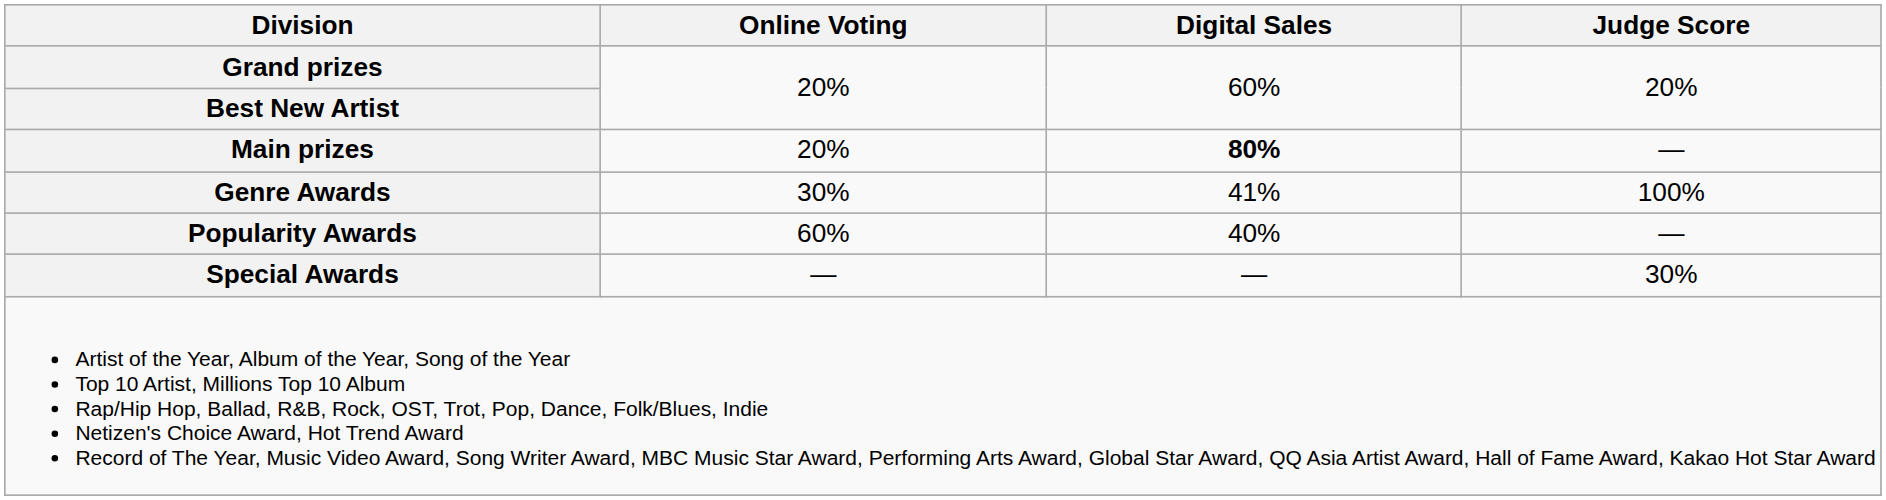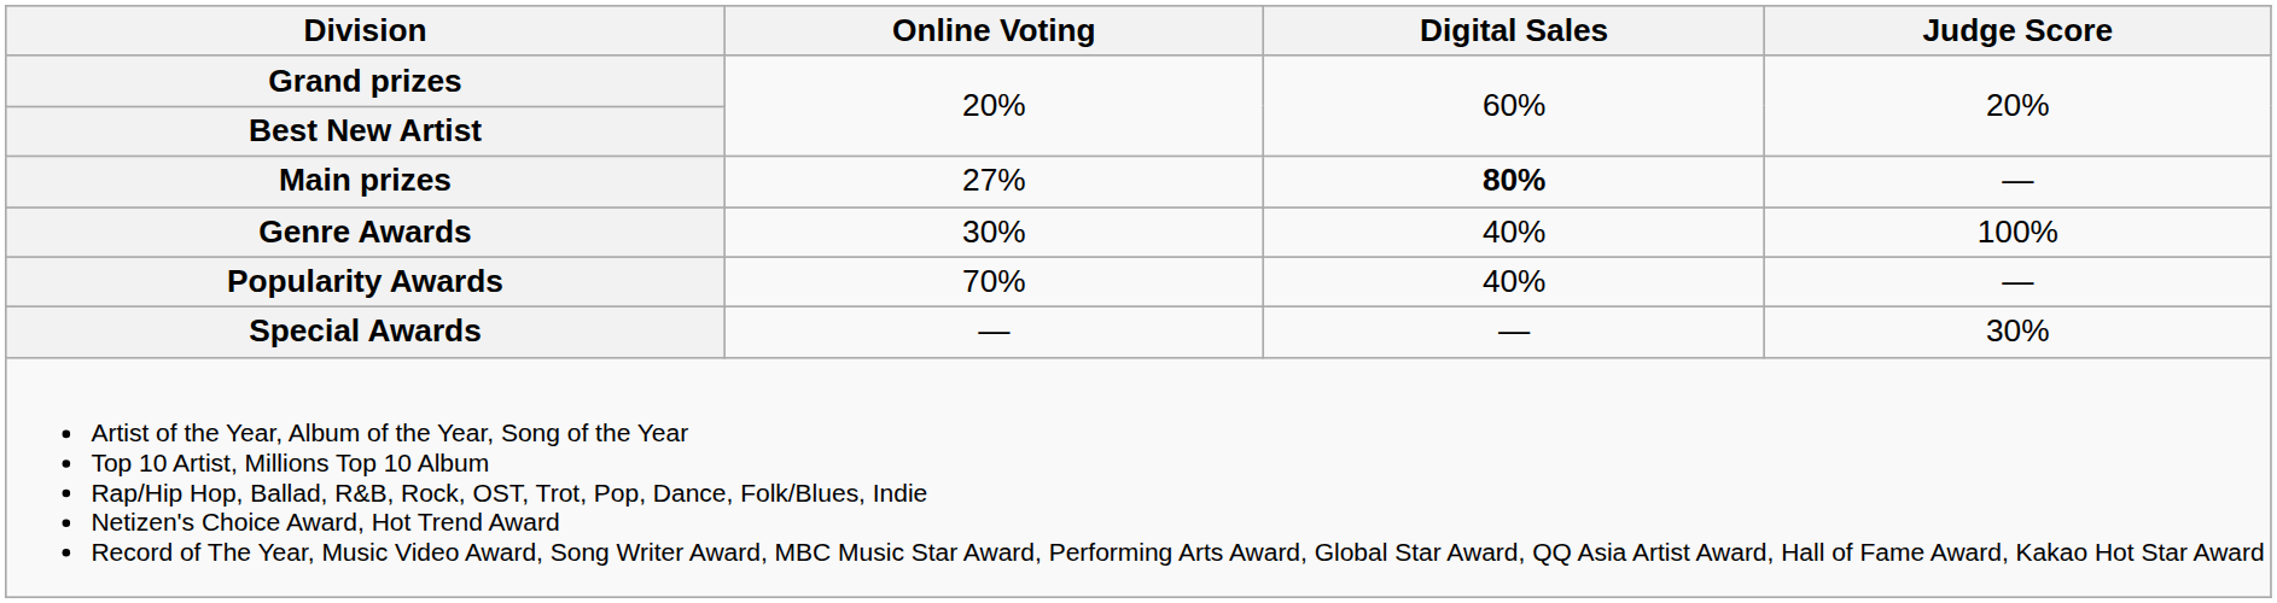Main prizes | Online Voting: 20% -> 27%
Genre Awards | Digital Sales: 41% -> 40%
Popularity Awards | Online Voting: 60% -> 70%
